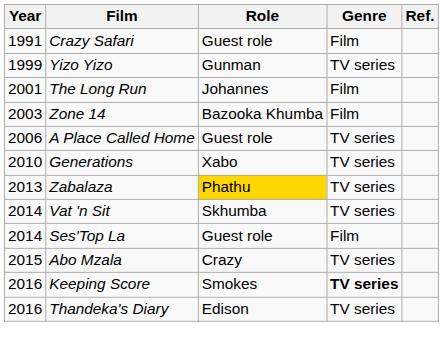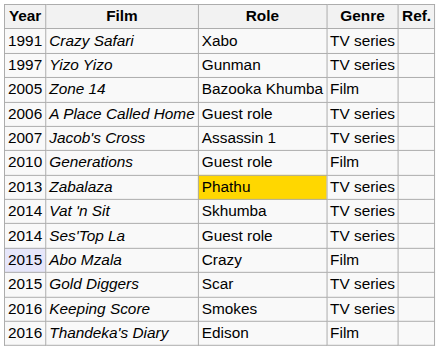Crazy Safari | Role: Guest role -> Xabo
Crazy Safari | Genre: Film -> TV series
Yizo Yizo | Year: 1999 -> 1997
- row: 2001 | The Long Run | Johannes | Film
Zone 14 | Year: 2003 -> 2005
+ row: 2007 | Jacob's Cross | Assassin 1 | TV series
Generations | Role: Xabo -> Guest role
Generations | Genre: TV series -> Film
Ses'Top La | Genre: Film -> TV series
Abo Mzala | Year: no background -> lavender background
Abo Mzala | Genre: TV series -> Film
+ row: 2015 | Gold Diggers | Scar | TV series
Keeping Score | Genre: bold -> normal
Thandeka's Diary | Genre: TV series -> Film
